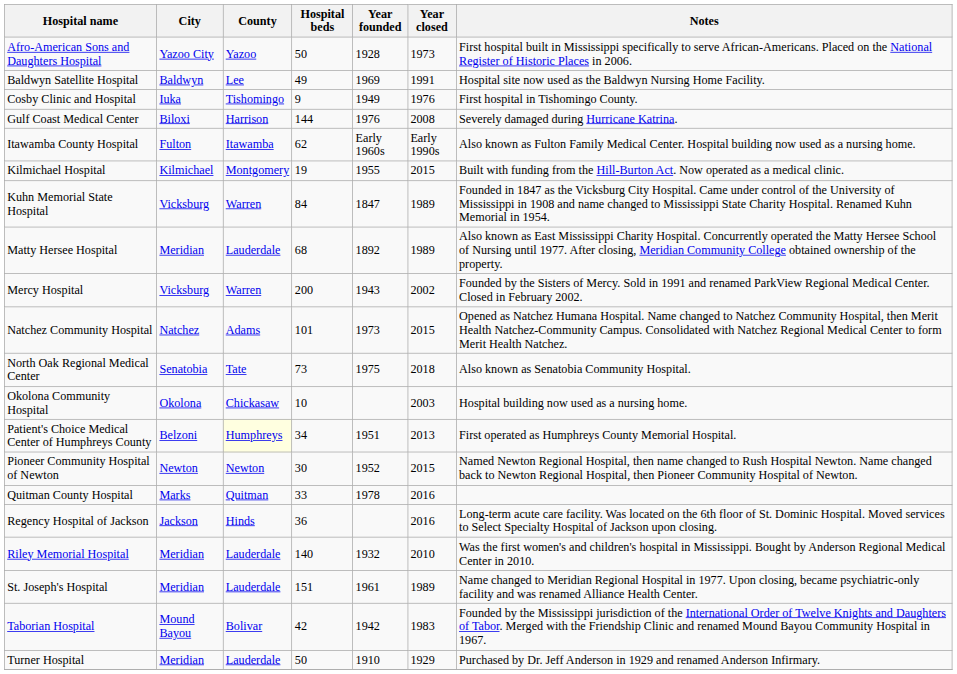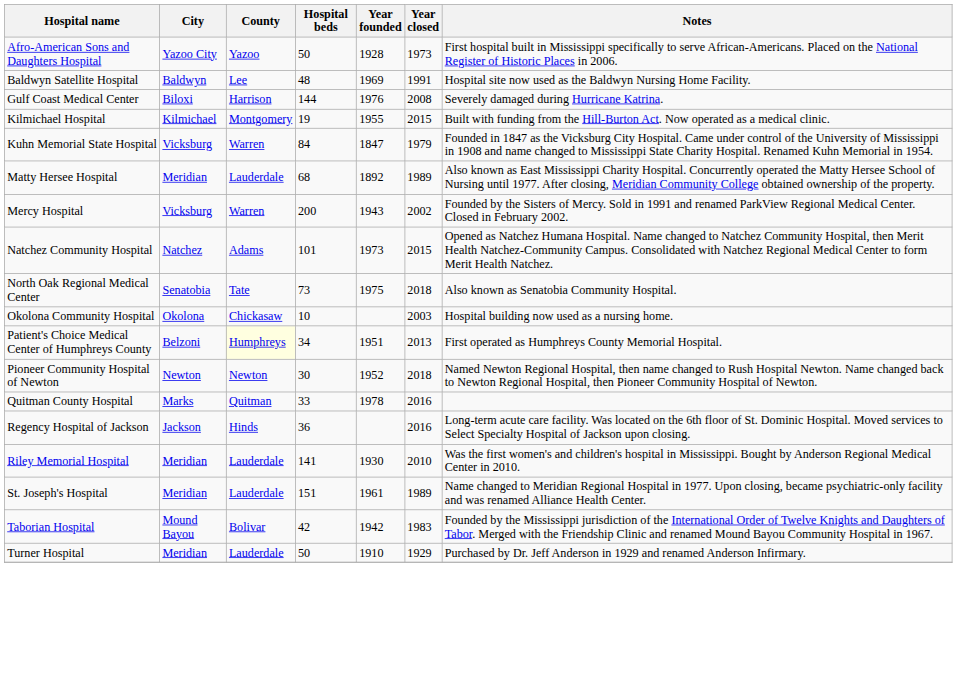Baldwyn Satellite Hospital | Hospital beds: 49 -> 48
- row: Cosby Clinic and Hospital | Iuka | Tishomingo | 9 | 1949 | 1976 | First hospital in Tishomingo County.
- row: Itawamba County Hospital | Fulton | Itawamba | 62 | Early 1960s | Early 1990s | Also known as Fulton Family Medical Center. Hospital building now used as a nursing home.
Kuhn Memorial State Hospital | Year closed: 1989 -> 1979
Pioneer Community Hospital of Newton | Year closed: 2015 -> 2018
Riley Memorial Hospital | Hospital beds: 140 -> 141
Riley Memorial Hospital | Year founded: 1932 -> 1930
